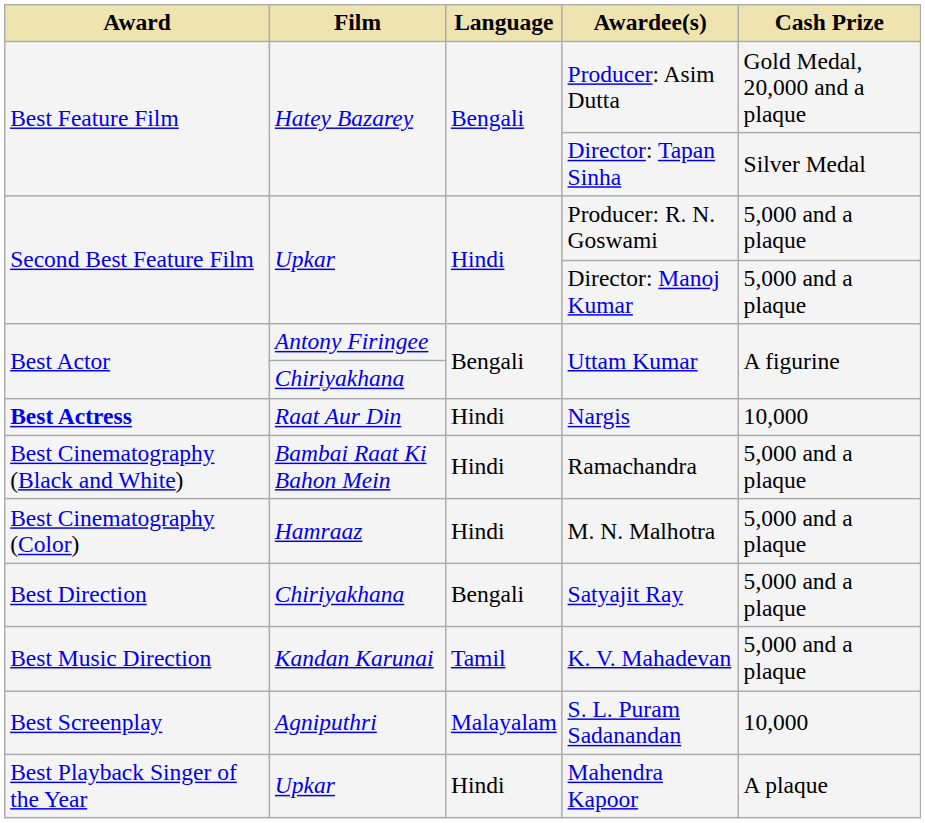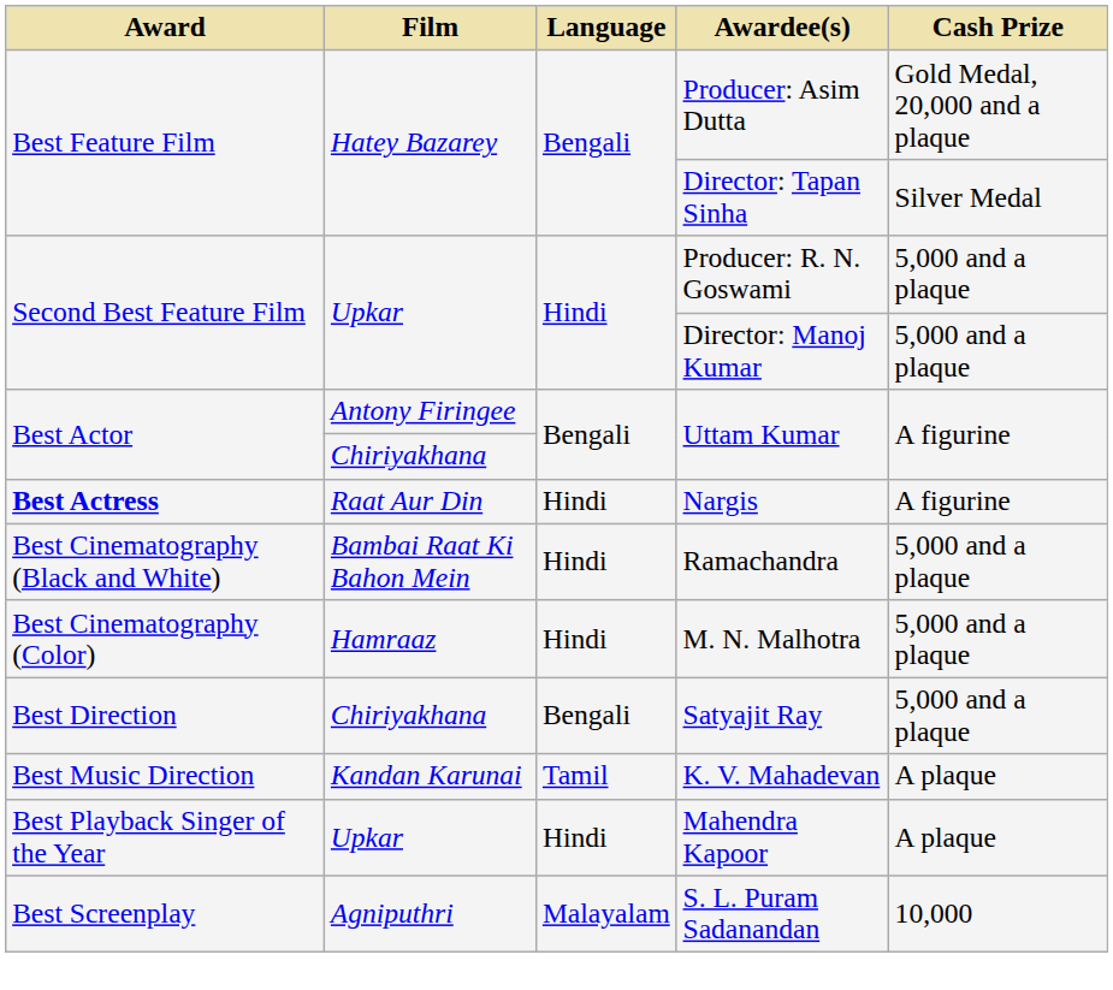Nargis | Cash Prize: 10,000 -> A figurine
K. V. Mahadevan | Cash Prize: 5,000 and a plaque -> A plaque
rows swapped: Mahendra Kapoor <-> S. L. Puram Sadanandan
